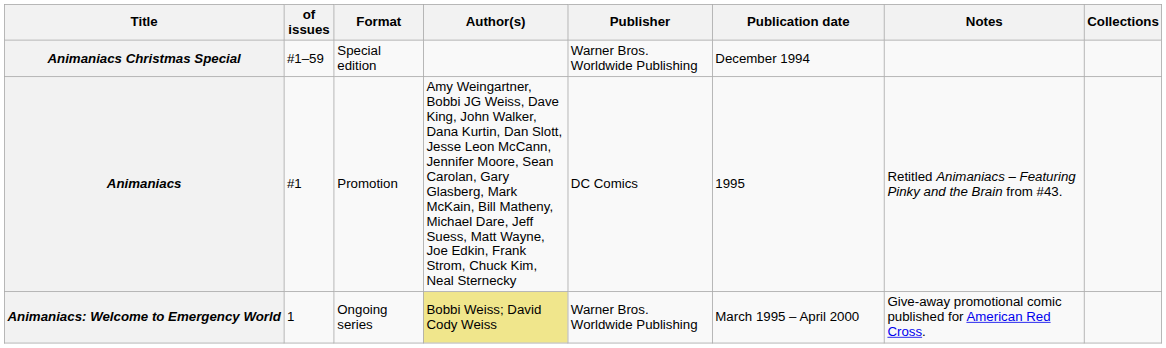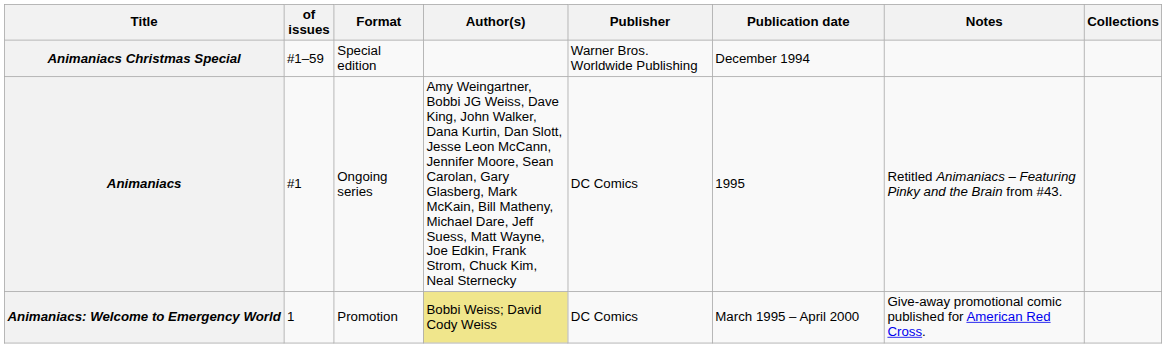Animaniacs | Format: Promotion -> Ongoing series
Animaniacs: Welcome to Emergency World | Format: Ongoing series -> Promotion
Animaniacs: Welcome to Emergency World | Publisher: Warner Bros. Worldwide Publishing -> DC Comics
